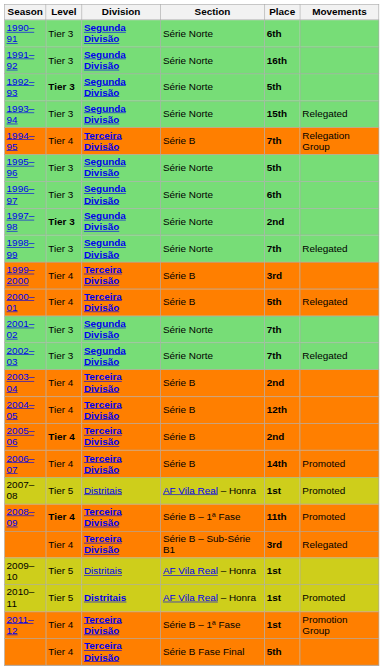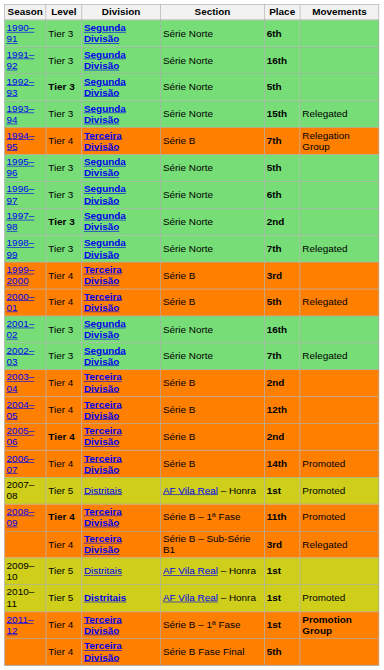2001–02 | Place: 7th -> 16th
2011–12 | Movements: normal -> bold
